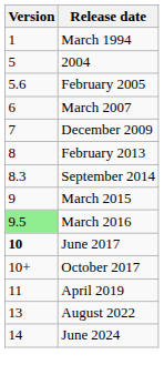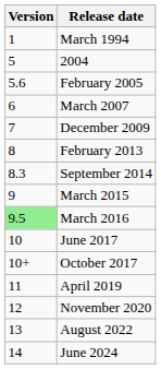June 2017 | Version: bold -> normal
+ row: 12 | November 2020
